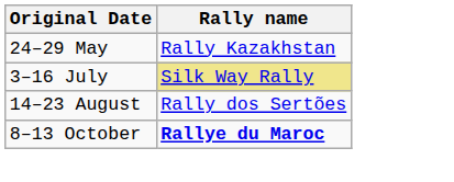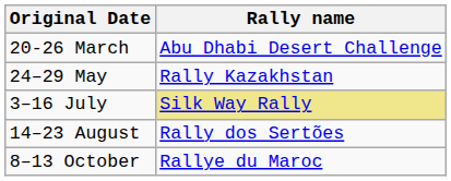+ row: 20-26 March | Abu Dhabi Desert Challenge
8–13 October | Rally name: bold -> normal
